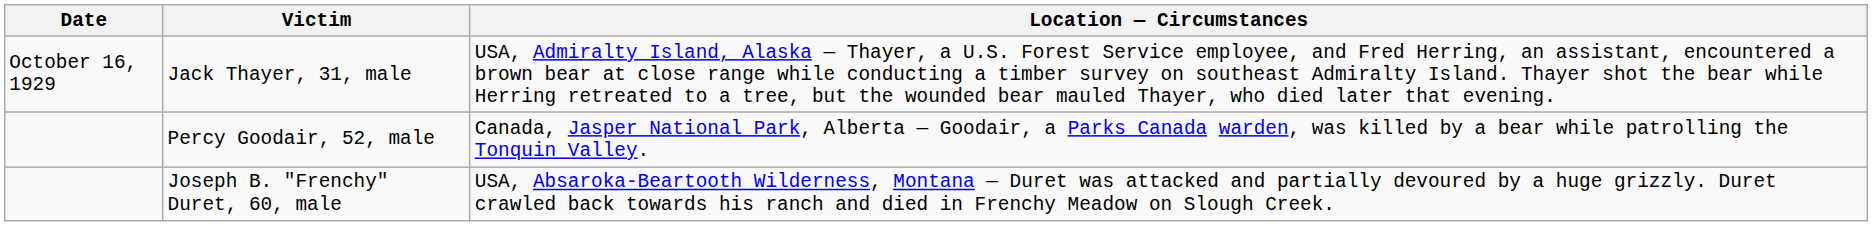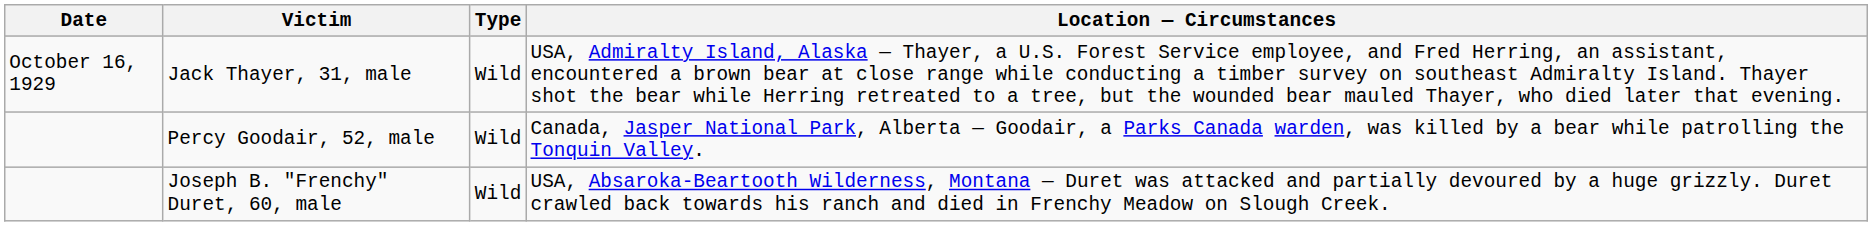+ column: Type | Wild | Wild | Wild
